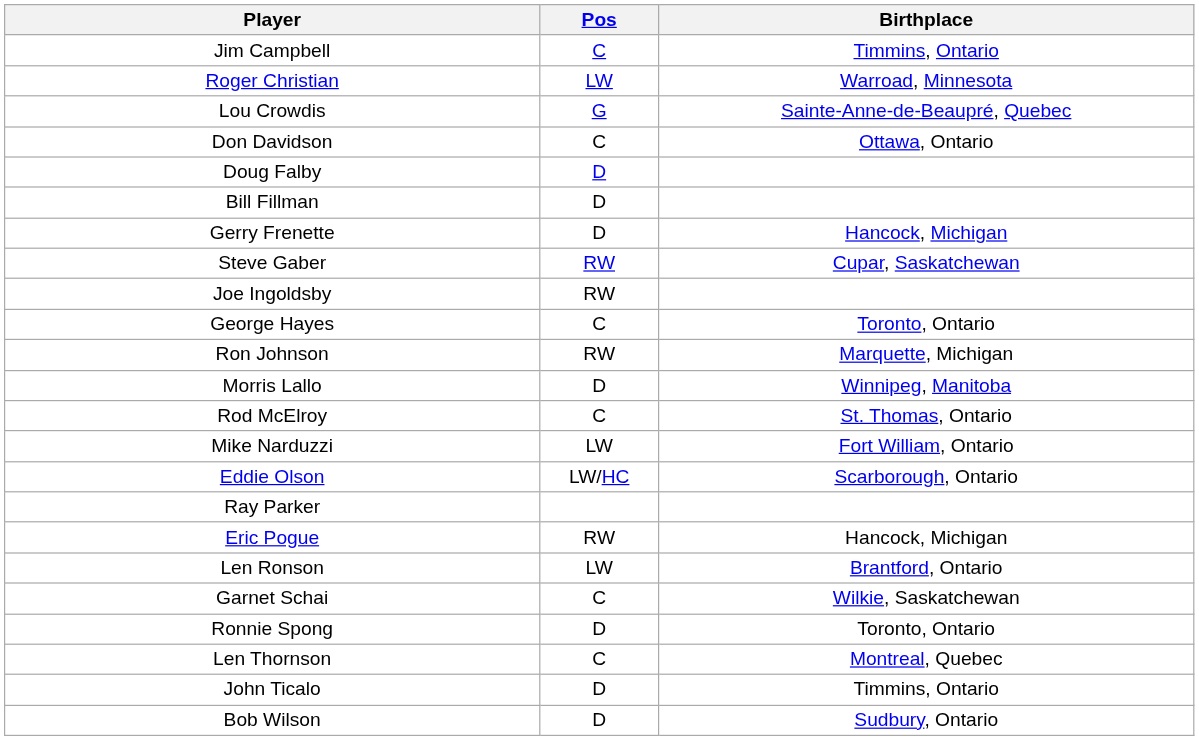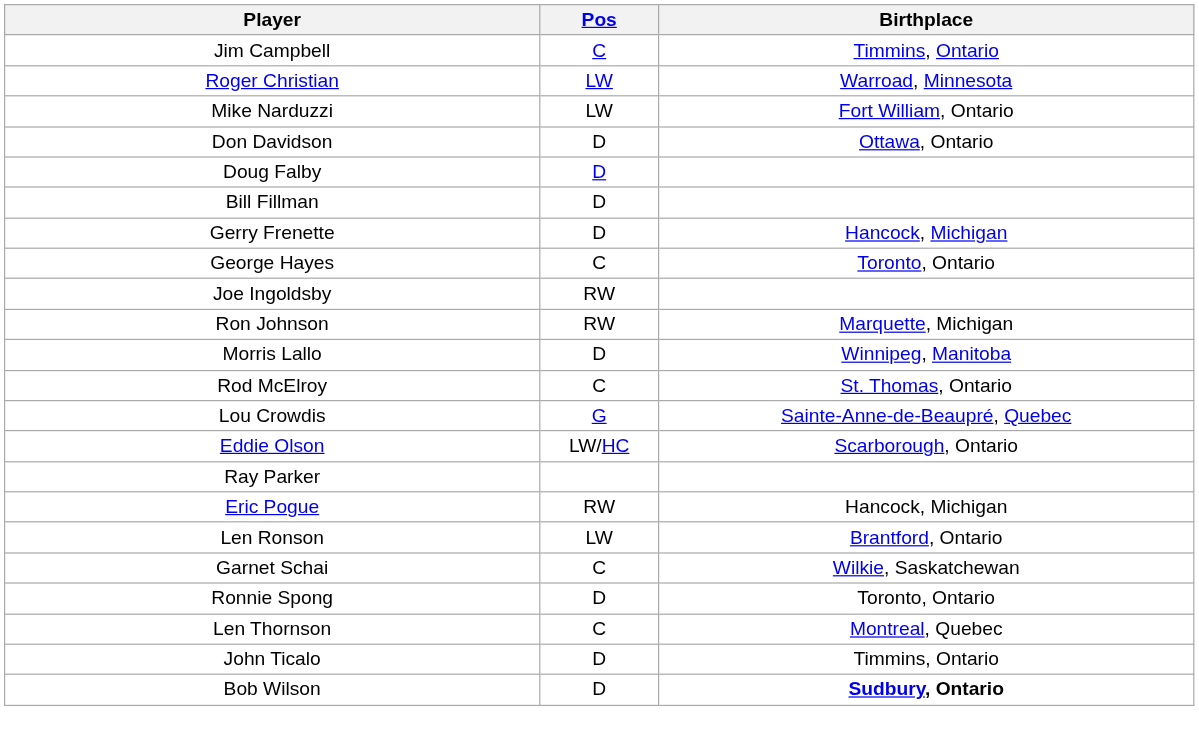rows swapped: Lou Crowdis <-> Mike Narduzzi
Don Davidson | Pos: C -> D
- row: Steve Gaber | RW | Cupar, Saskatchewan
rows swapped: George Hayes <-> Joe Ingoldsby
Bob Wilson | Birthplace: normal -> bold
